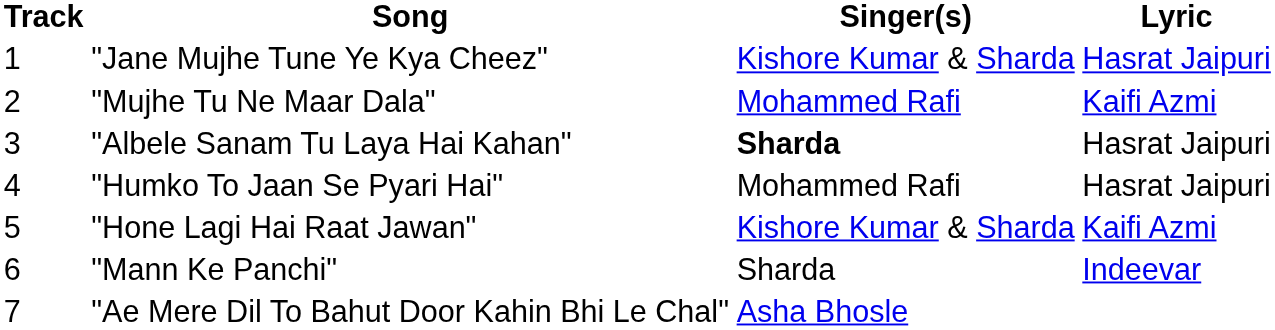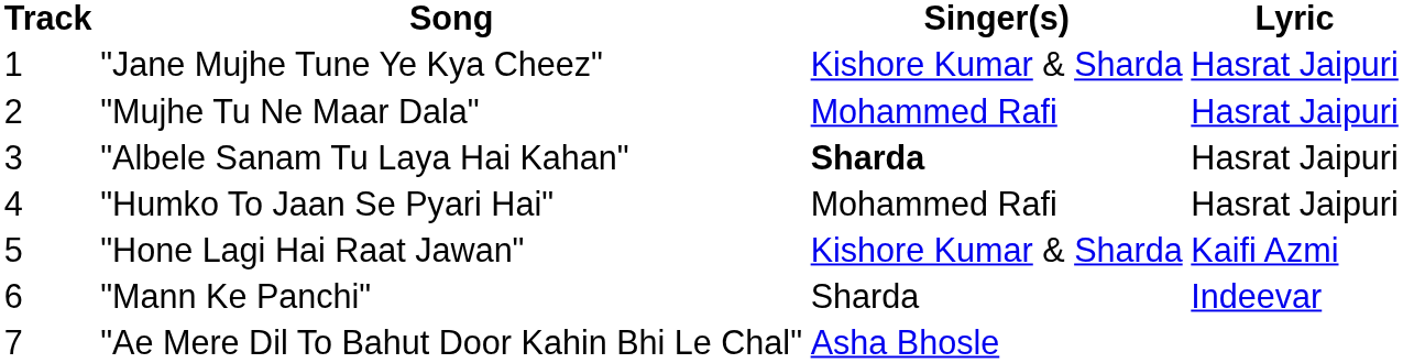"Mujhe Tu Ne Maar Dala" | Lyric: Kaifi Azmi -> Hasrat Jaipuri
